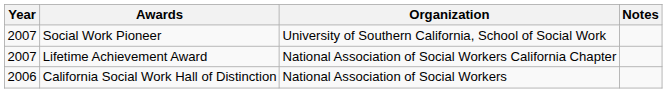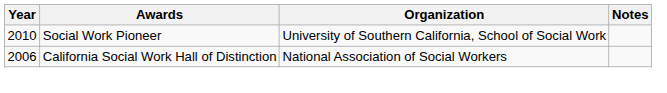Social Work Pioneer | Year: 2007 -> 2010
- row: 2007 | Lifetime Achievement Award | National Association of Social Workers California Chapter
